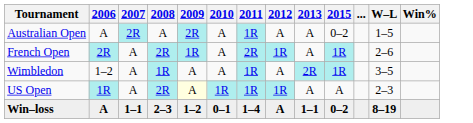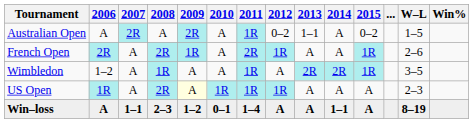+ column: 2014 | A | A | 2R | A | 1–1
Australian Open | 2012: A -> 0–2
Australian Open | 2013: A -> 1–1
Win–loss | 2013: 1–1 -> A
Win–loss | 2015: 0–2 -> A
